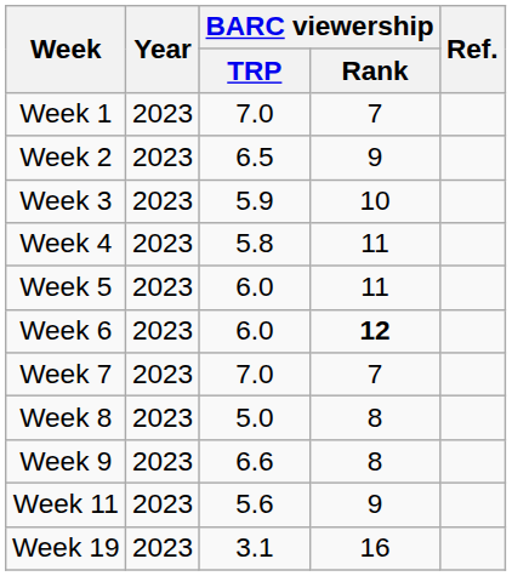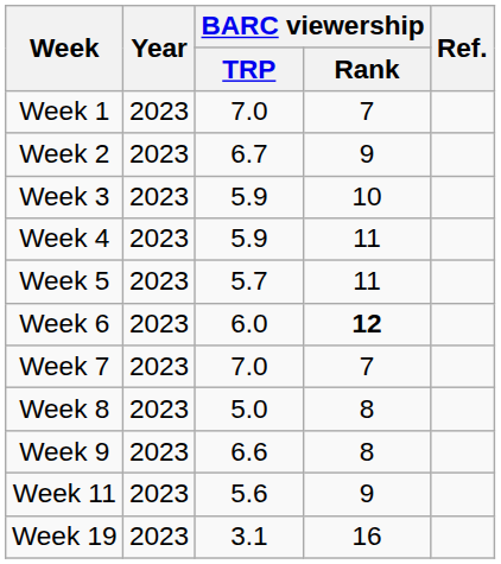Week 2 | BARC viewership / TRP: 6.5 -> 6.7
Week 4 | BARC viewership / TRP: 5.8 -> 5.9
Week 5 | BARC viewership / TRP: 6.0 -> 5.7
